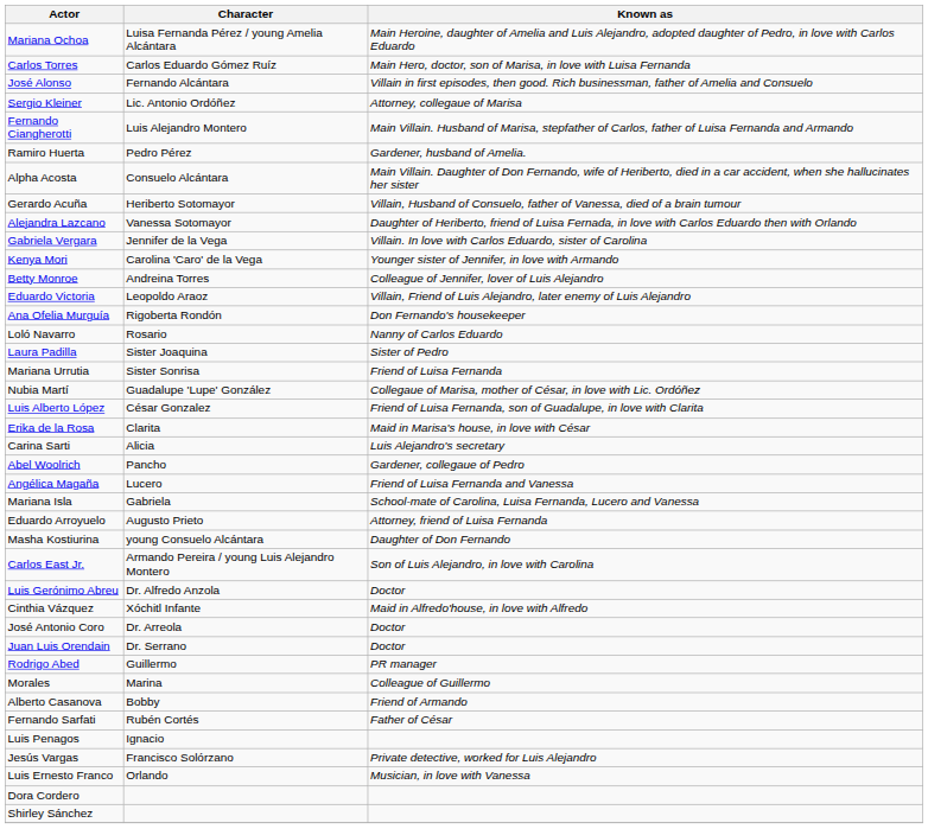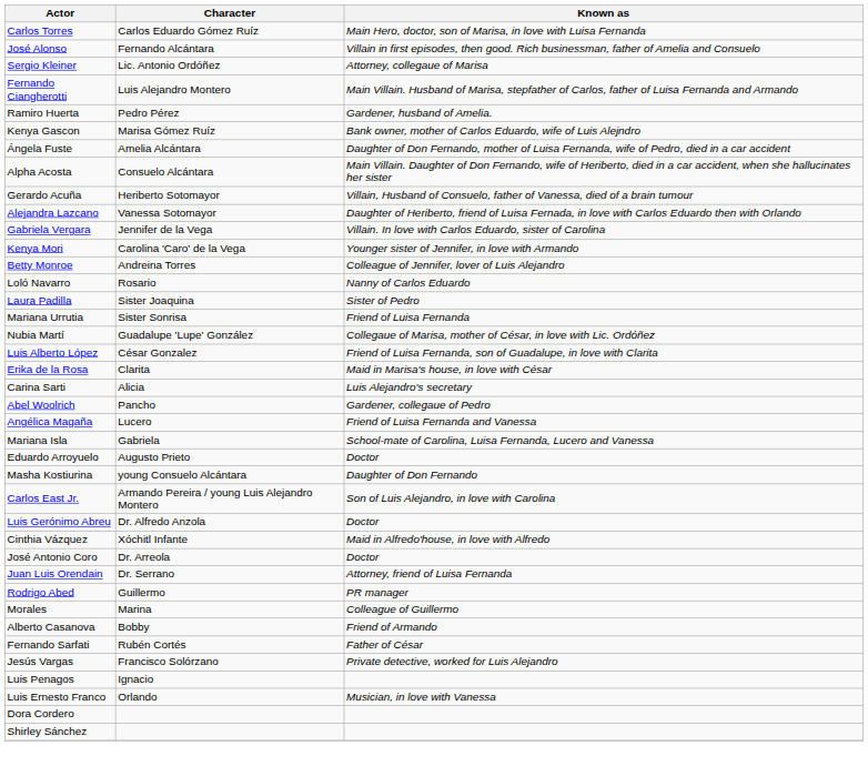- row: Mariana Ochoa | Luisa Fernanda Pérez / young Amelia Alcántara | Main Heroine, daughter of Amelia and Luis Alejandro, adopted daughter of Pedro, in love with Carlos Eduardo
+ row: Kenya Gascon | Marisa Gómez Ruíz | Bank owner, mother of Carlos Eduardo, wife of Luis Alejndro
+ row: Ángela Fuste | Amelia Alcántara | Daughter of Don Fernando, mother of Luisa Fernanda, wife of Pedro, died in a car accident
- row: Eduardo Victoria | Leopoldo Araoz | Villain, Friend of Luis Alejandro, later enemy of Luis Alejandro
- row: Ana Ofelia Murguía | Rigoberta Rondón | Don Fernando's housekeeper
Eduardo Arroyuelo | Known as: Attorney, friend of Luisa Fernanda -> Doctor
Juan Luis Orendain | Known as: Doctor -> Attorney, friend of Luisa Fernanda
rows swapped: Jesús Vargas <-> Luis Penagos
